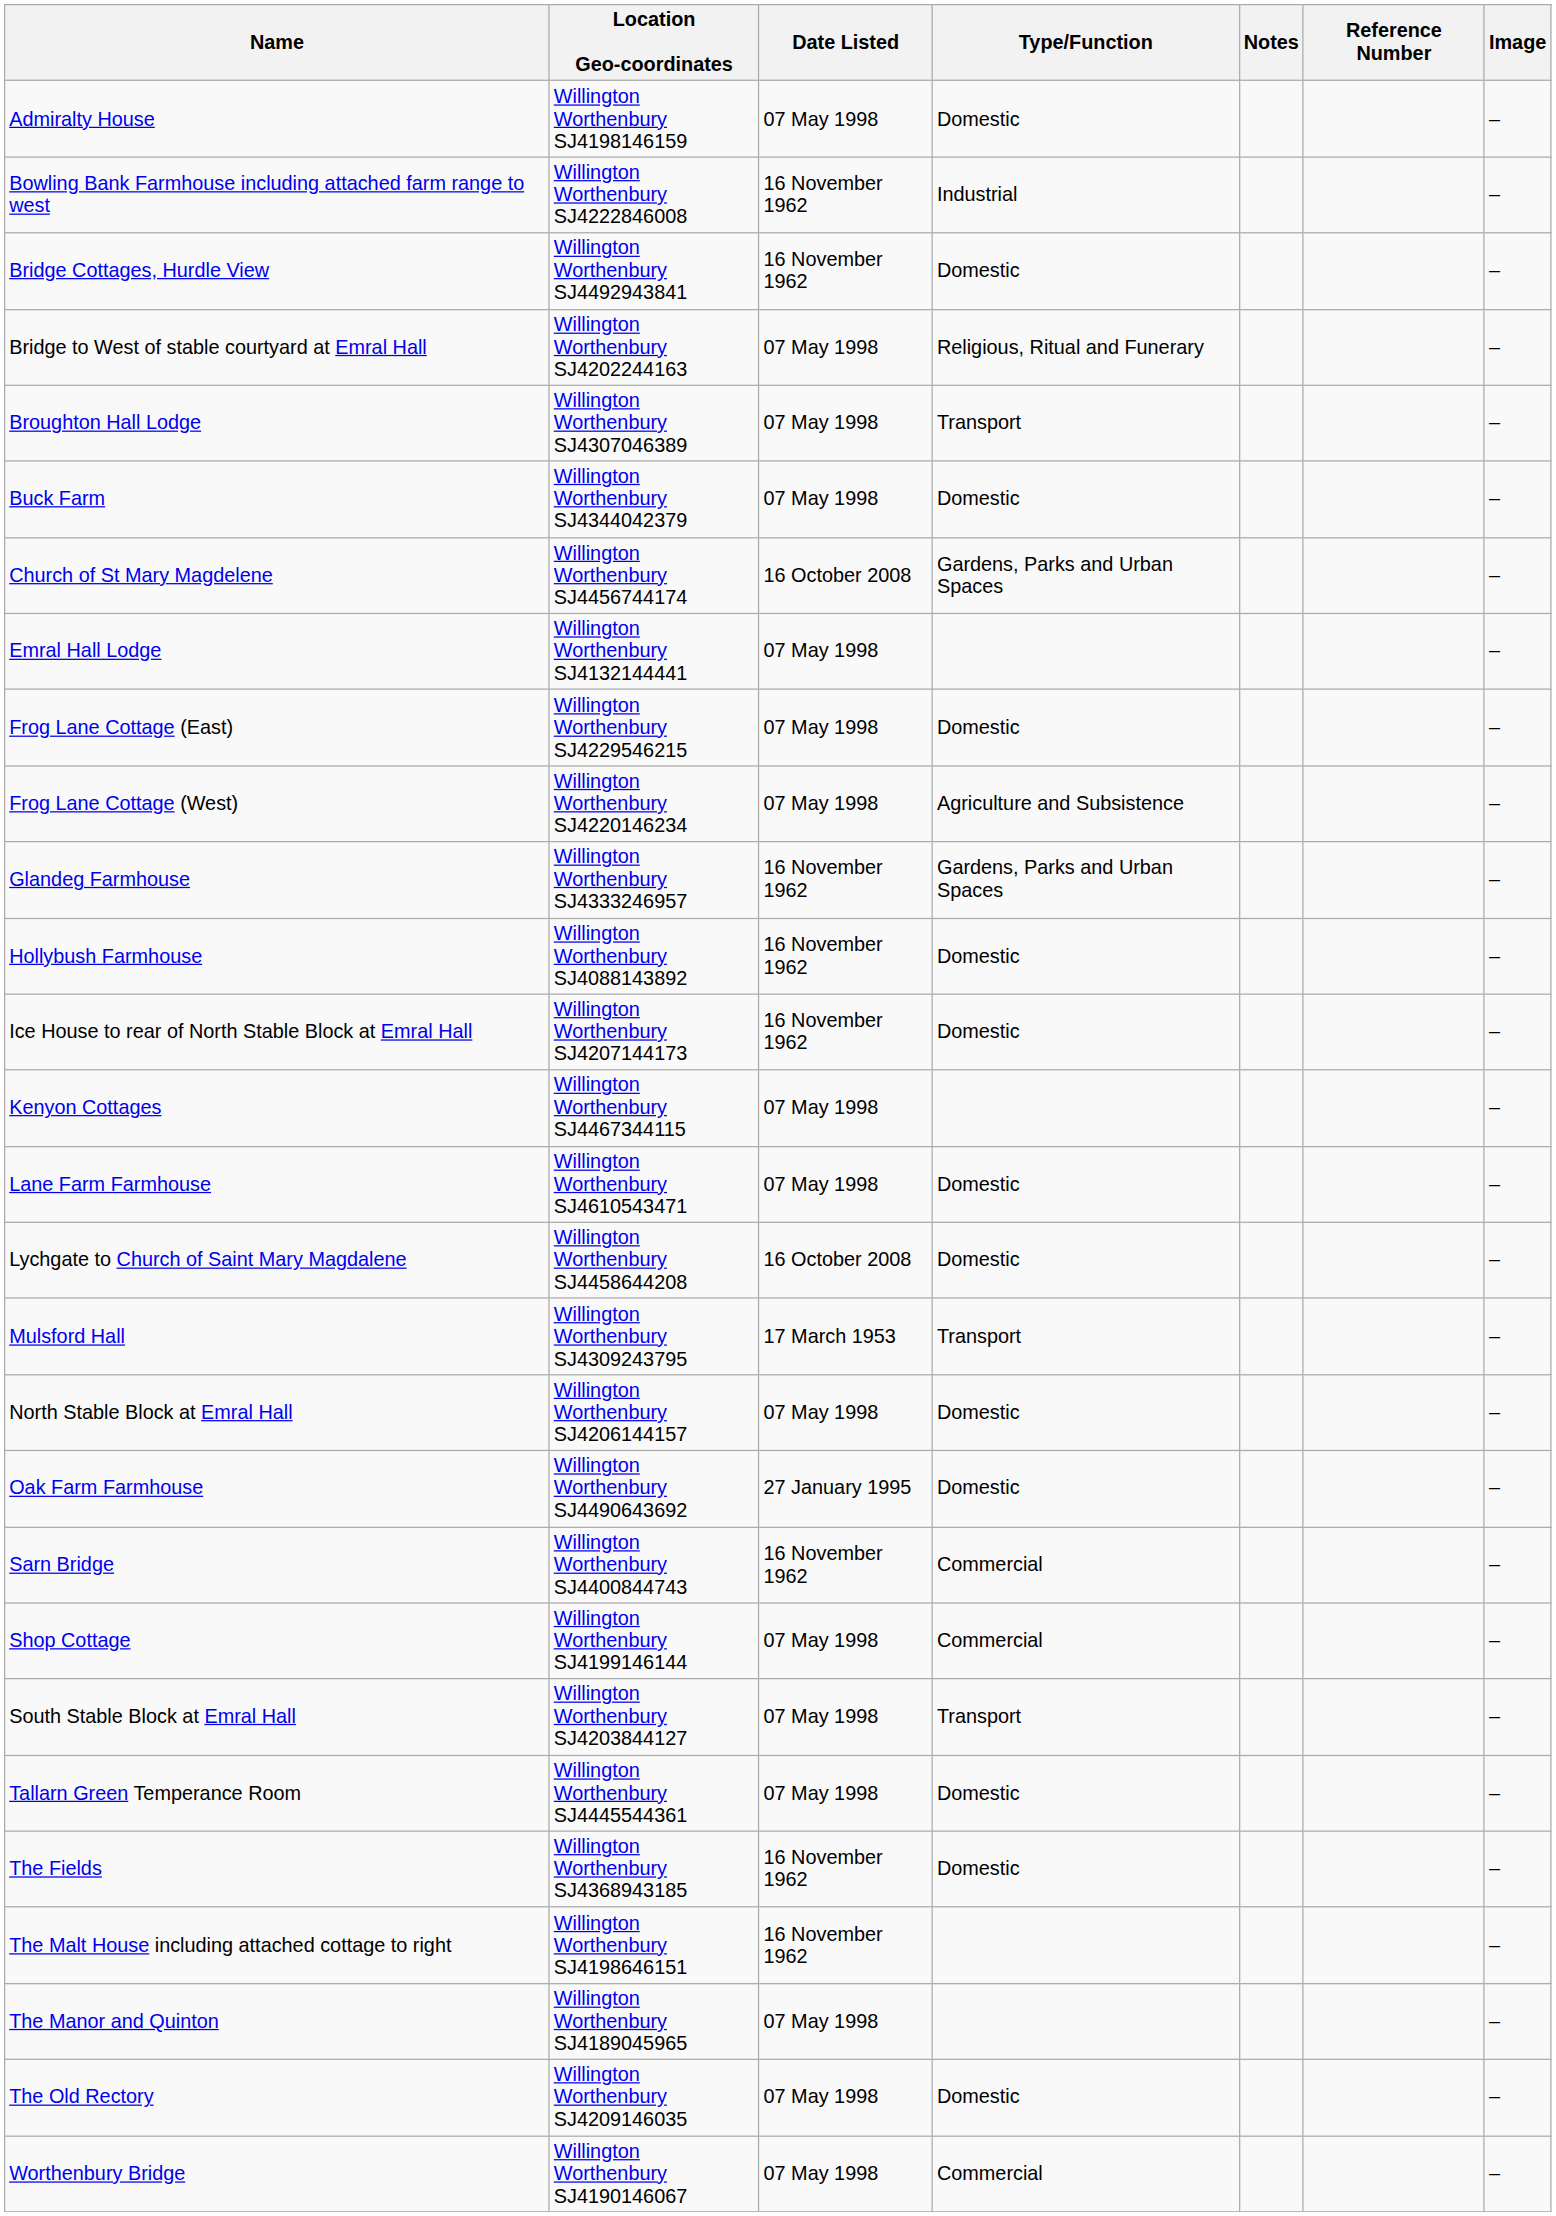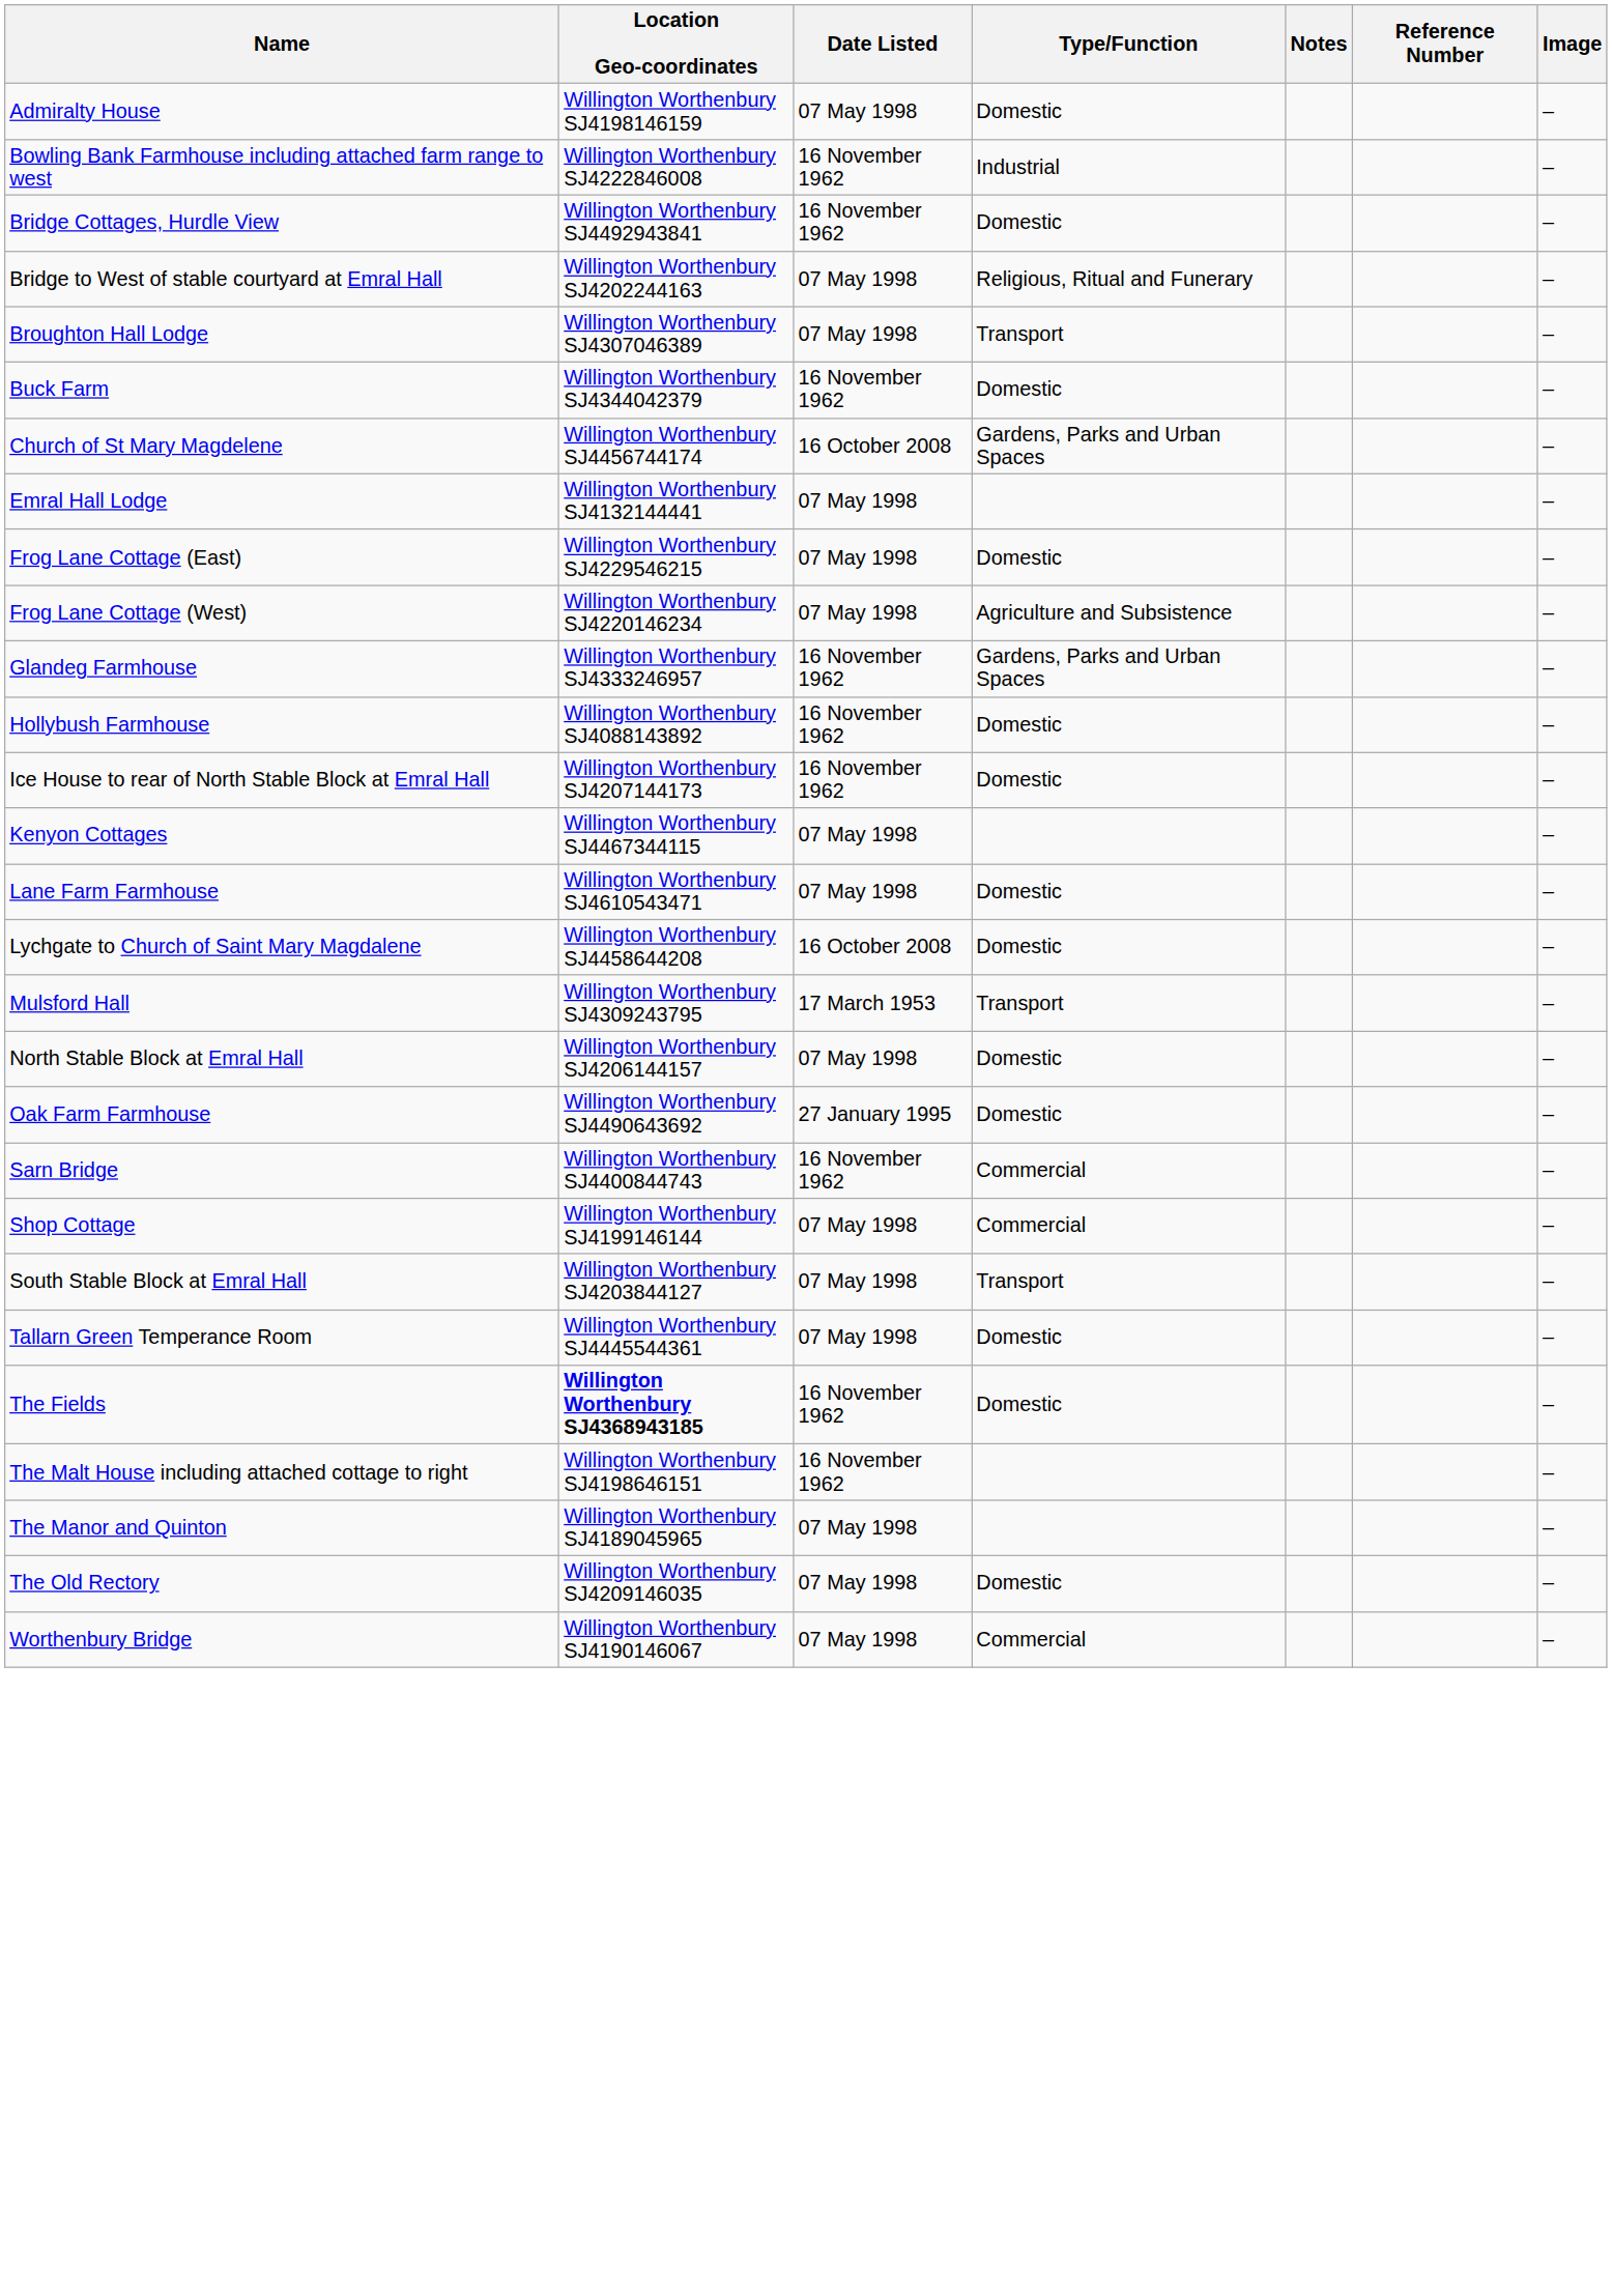Buck Farm | Date Listed: 07 May 1998 -> 16 November 1962
The Fields | Location Geo-coordinates: normal -> bold
